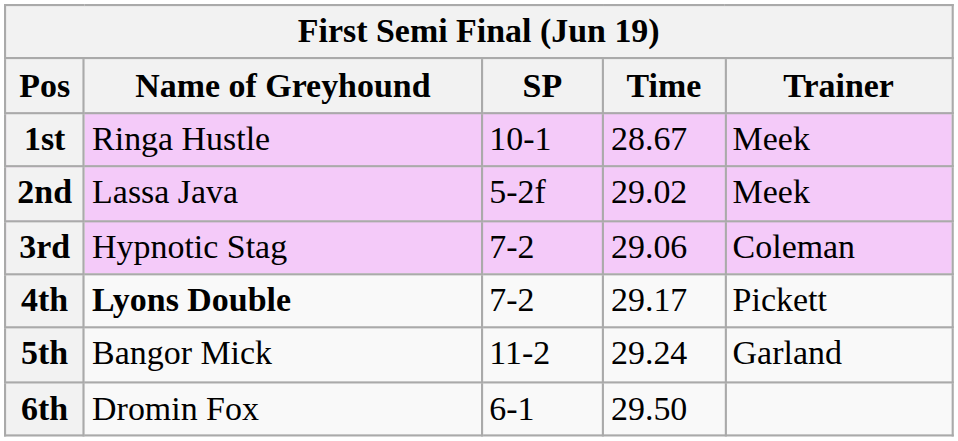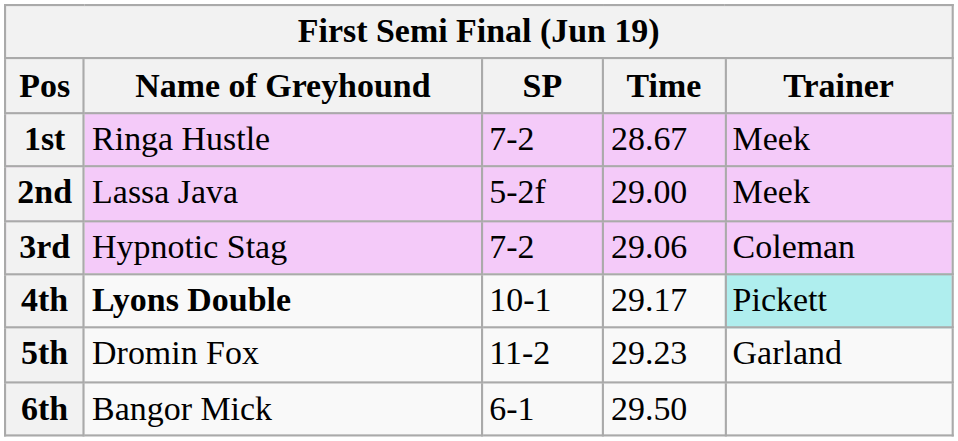1st | SP: 10-1 -> 7-2
2nd | Time: 29.02 -> 29.00
4th | SP: 7-2 -> 10-1
4th | Trainer: no background -> paleturquoise background
5th | Name of Greyhound: Bangor Mick -> Dromin Fox
5th | Time: 29.24 -> 29.23
6th | Name of Greyhound: Dromin Fox -> Bangor Mick
